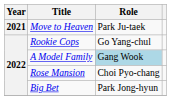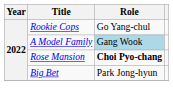- row: 2021 | Move to Heaven | Park Ju-taek
Rose Mansion | Role: normal -> bold
